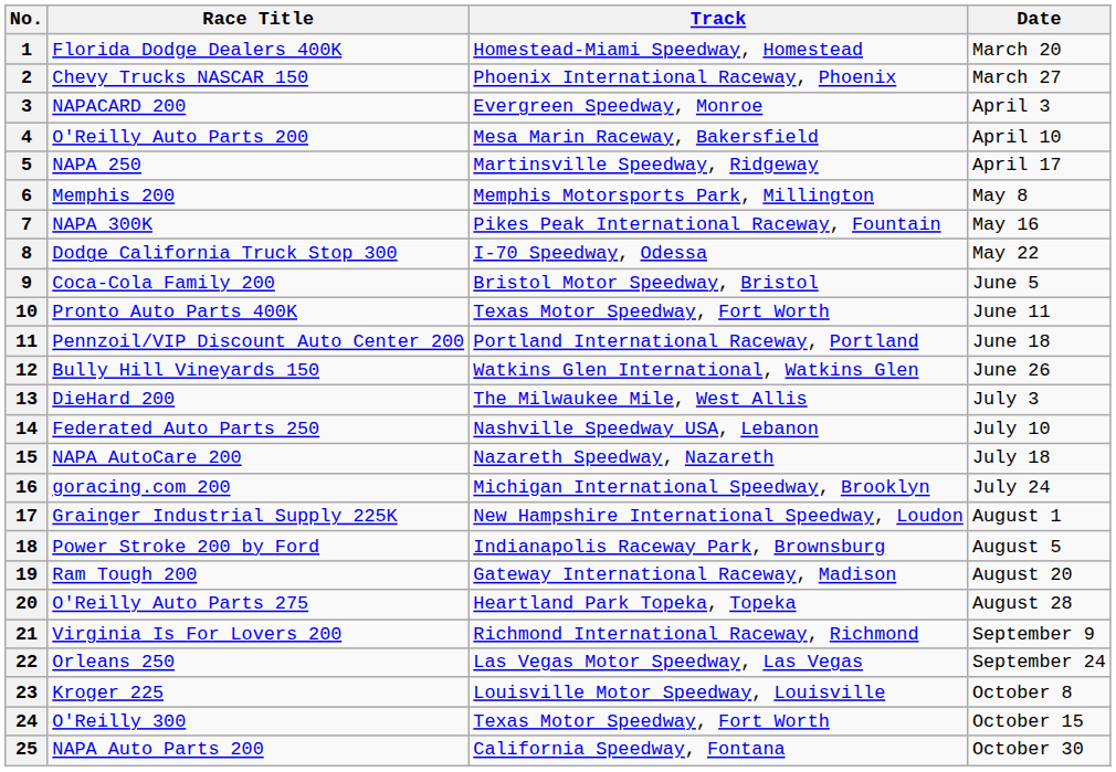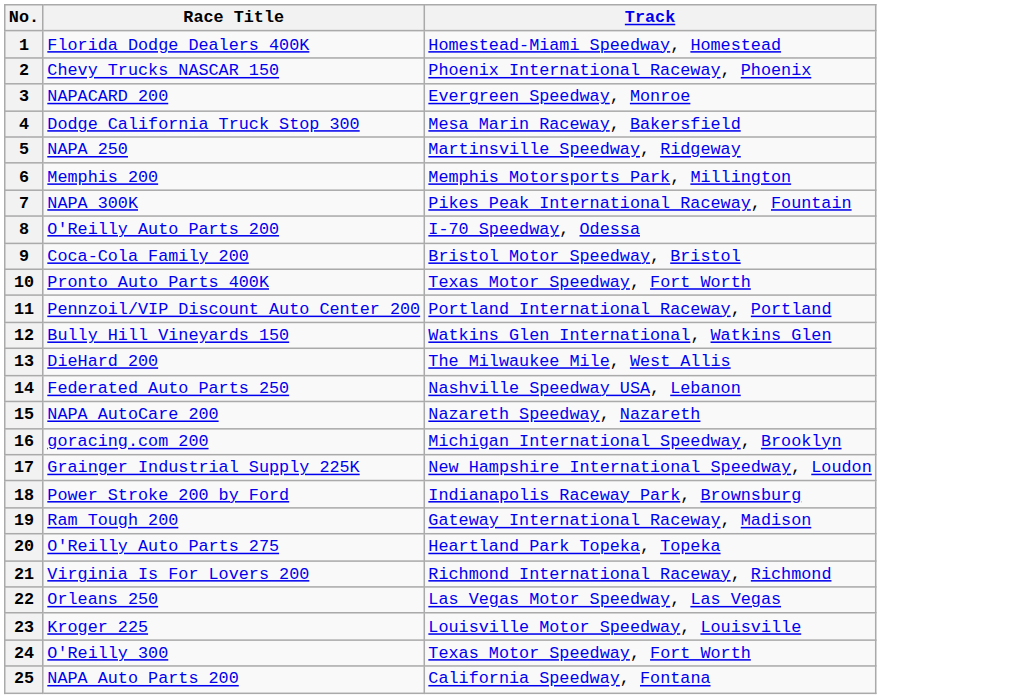- column: Date | March 20 | March 27 | April 3 | April 10 | April 17 | May 8 | May 16 | May 22 | June 5 | June 11 | June 18 | June 26 | July 3 | July 10 | July 18 | July 24 | August 1 | August 5 | August 20 | August 28 | September 9 | September 24 | October 8 | October 15 | October 30
4 | Race Title: O'Reilly Auto Parts 200 -> Dodge California Truck Stop 300
8 | Race Title: Dodge California Truck Stop 300 -> O'Reilly Auto Parts 200
